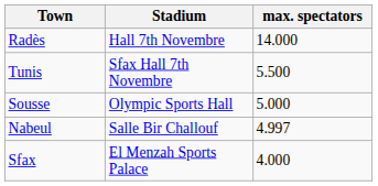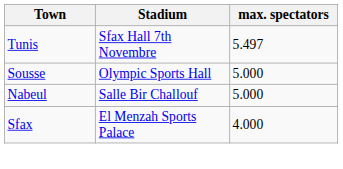- row: Radès | Hall 7th Novembre | 14.000
Tunis | max. spectators: 5.500 -> 5.497
Nabeul | max. spectators: 4.997 -> 5.000
